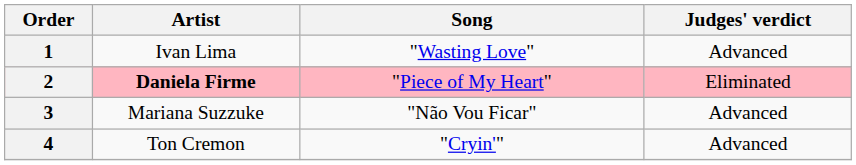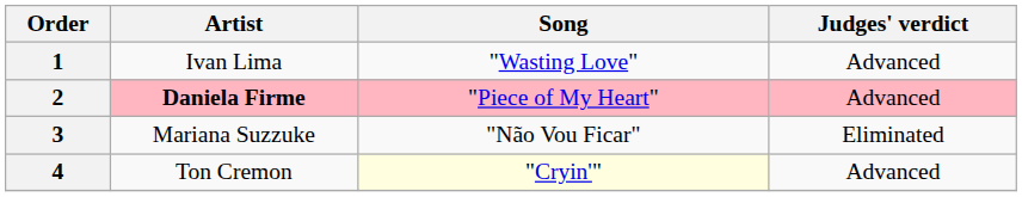2 | Judges' verdict: Eliminated -> Advanced
3 | Judges' verdict: Advanced -> Eliminated
4 | Song: no background -> lightyellow background
